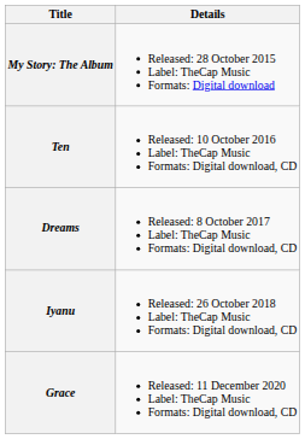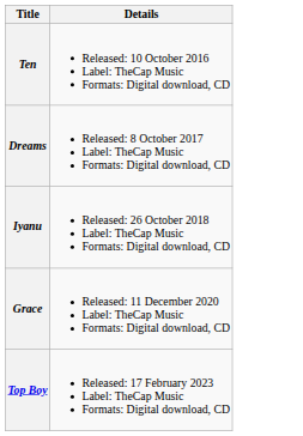- row: My Story: The Album | Released: 28 October 2015 Label: TheCap Music Formats: Digital download
+ row: Top Boy | Released: 17 February 2023 Label: TheCap Music Formats: Digital download, CD
